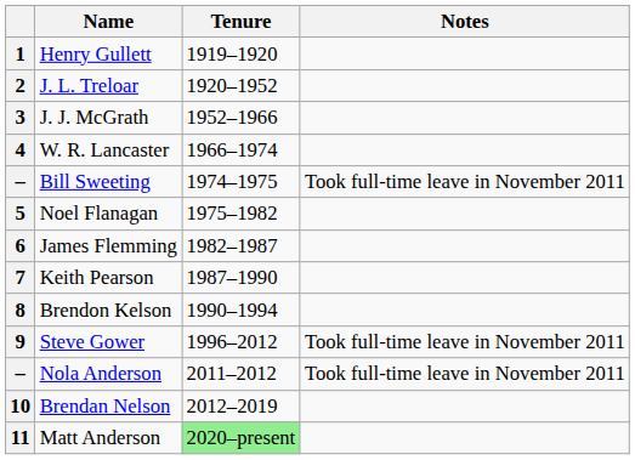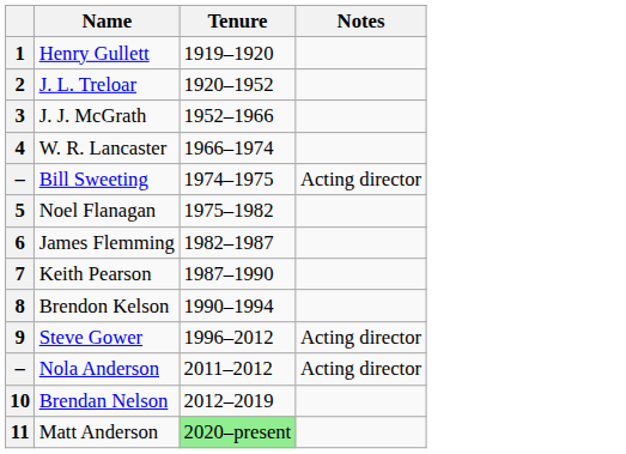– / Bill Sweeting | Notes: Took full-time leave in November 2011 -> Acting director
9 | Notes: Took full-time leave in November 2011 -> Acting director
– / Nola Anderson | Notes: Took full-time leave in November 2011 -> Acting director
